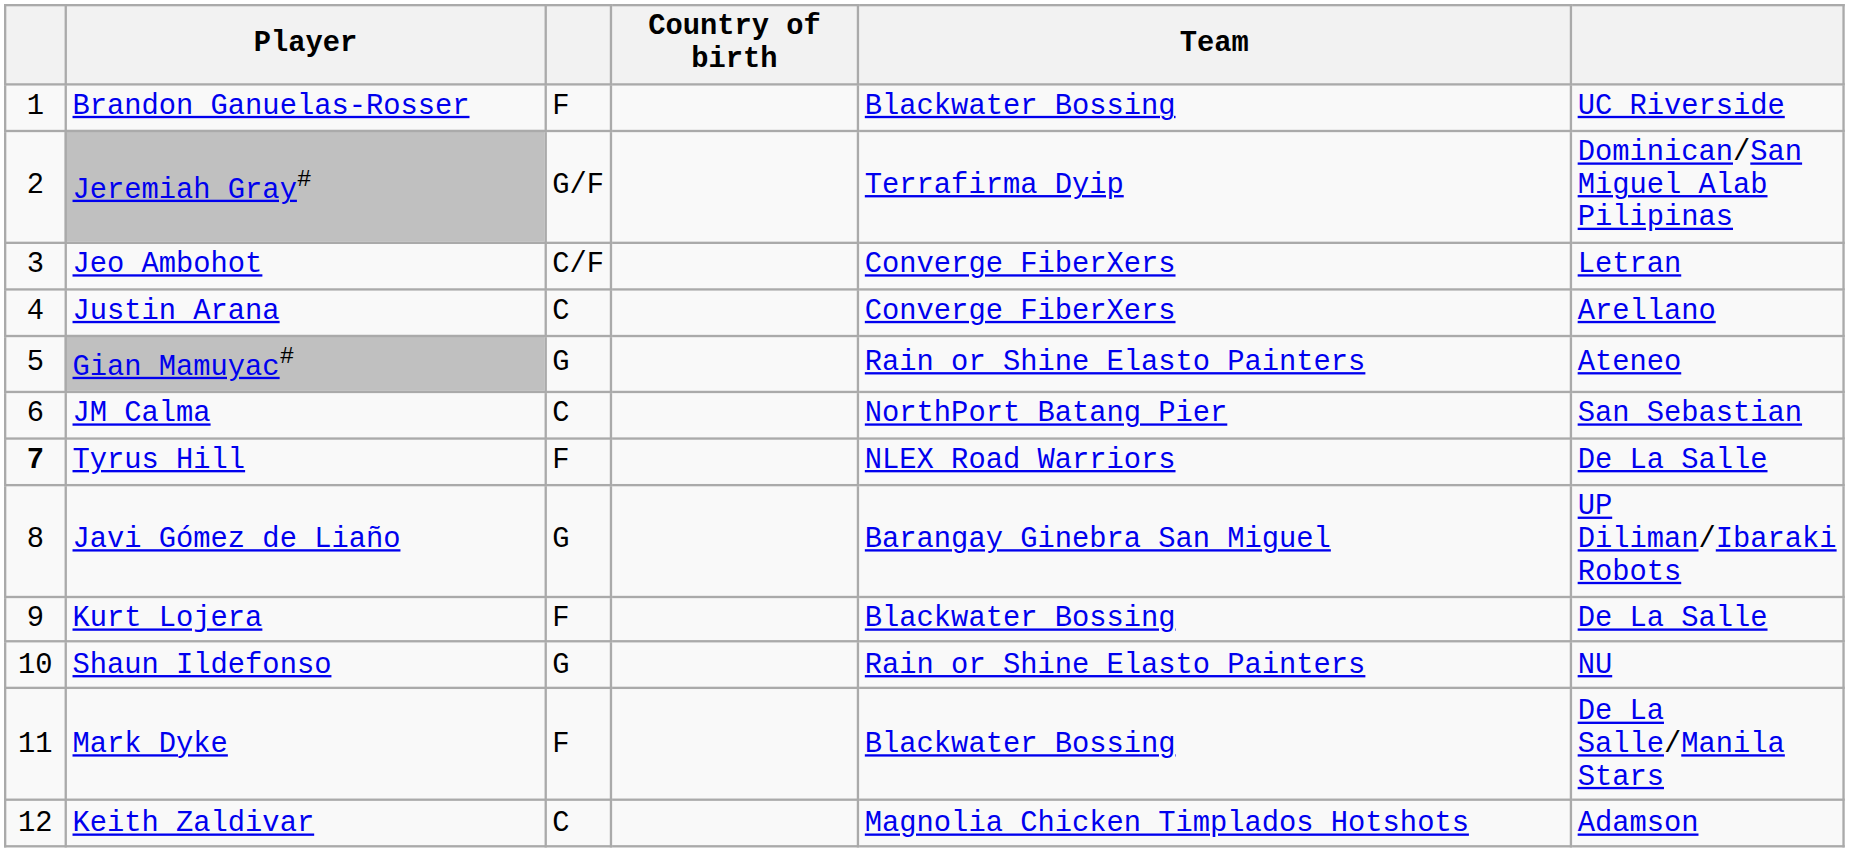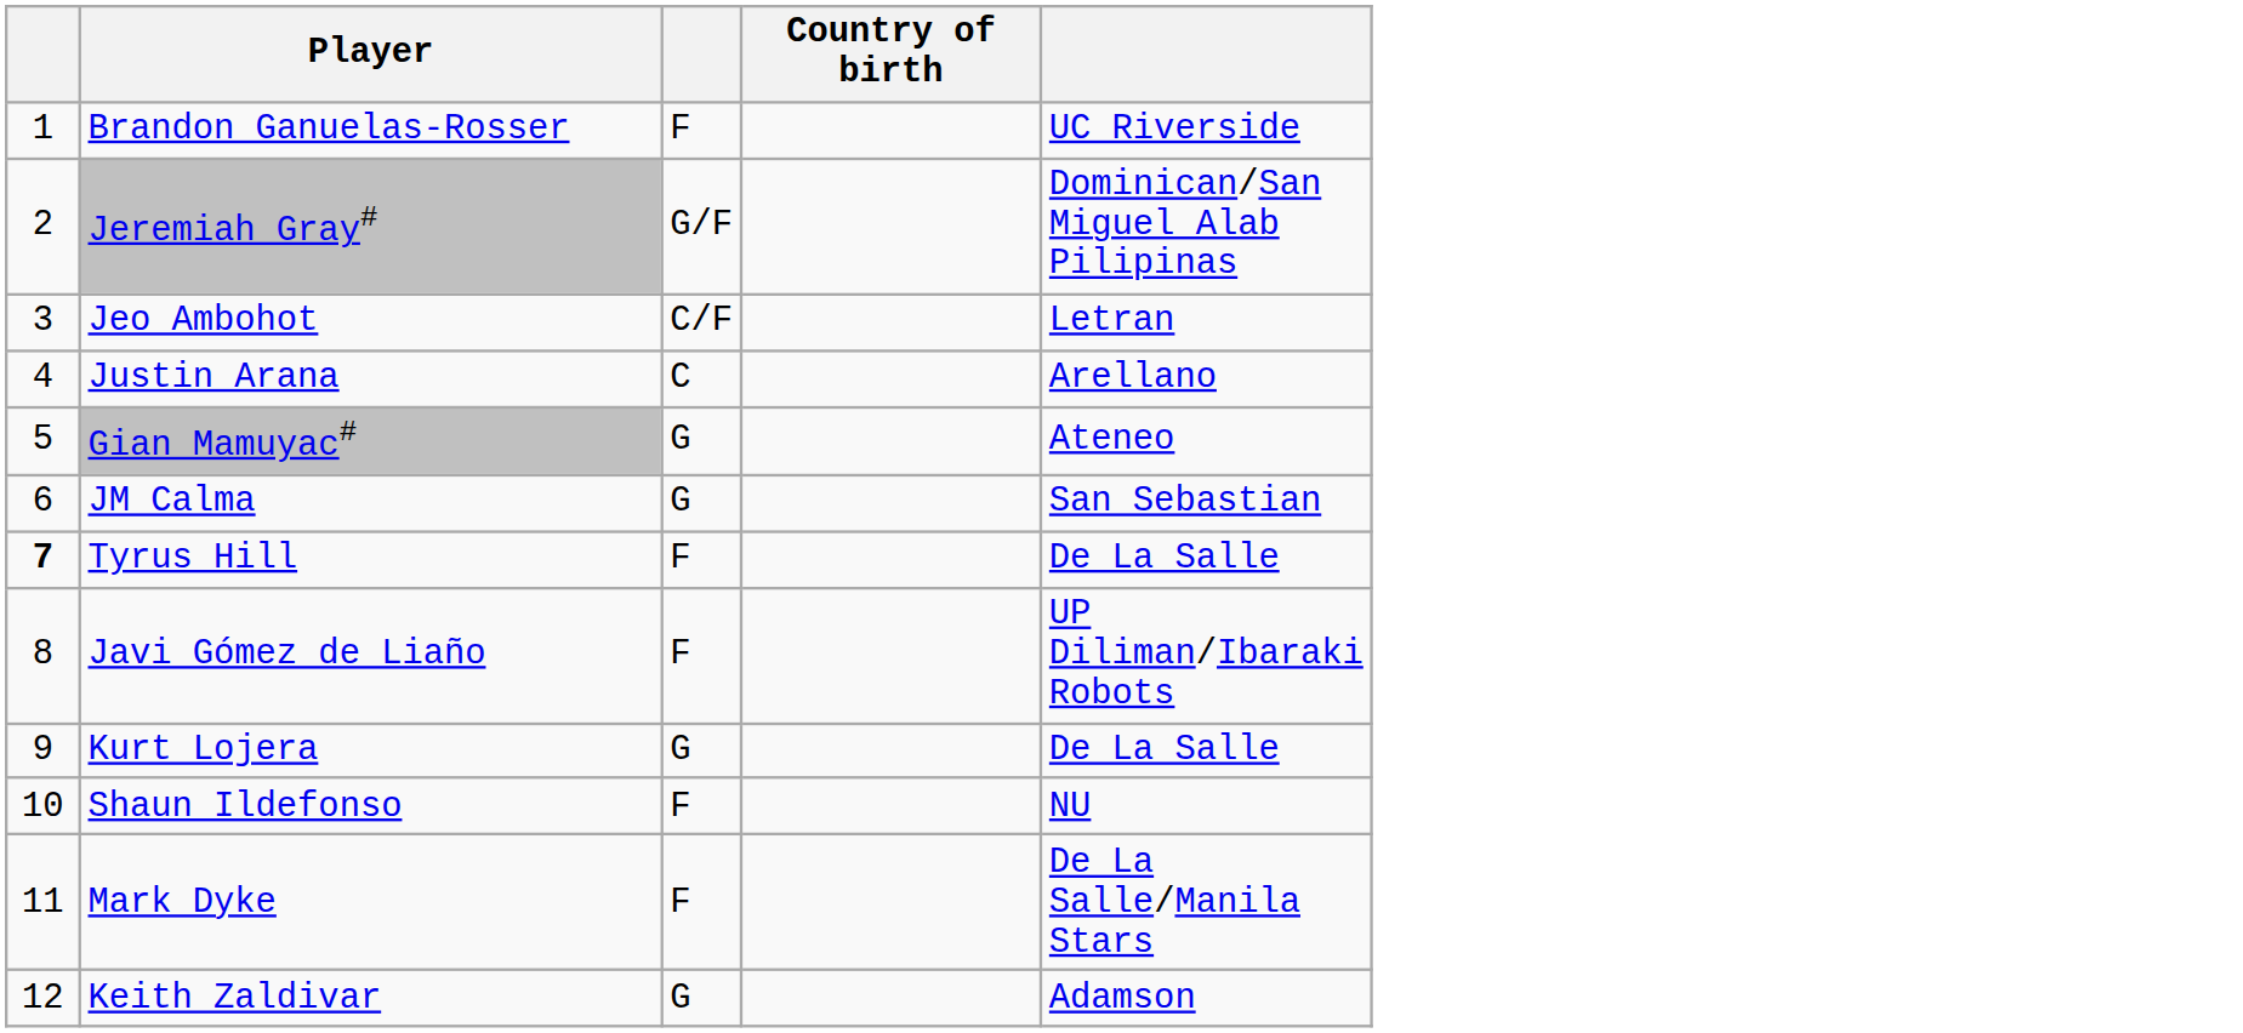- column: Team | Blackwater Bossing | Terrafirma Dyip | Converge FiberXers | Converge FiberXers | Rain or Shine Elasto Painters | NorthPort Batang Pier | NLEX Road Warriors | Barangay Ginebra San Miguel | Blackwater Bossing | Rain or Shine Elasto Painters | Blackwater Bossing | Magnolia Chicken Timplados Hotshots
JM Calma | column 3: C -> G
Javi Gómez de Liaño | column 3: G -> F
Kurt Lojera | column 3: F -> G
Shaun Ildefonso | column 3: G -> F
Keith Zaldivar | column 3: C -> G
